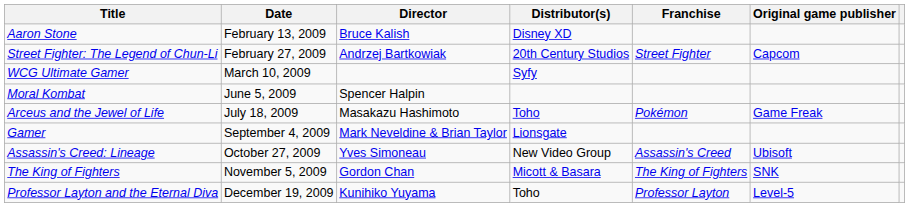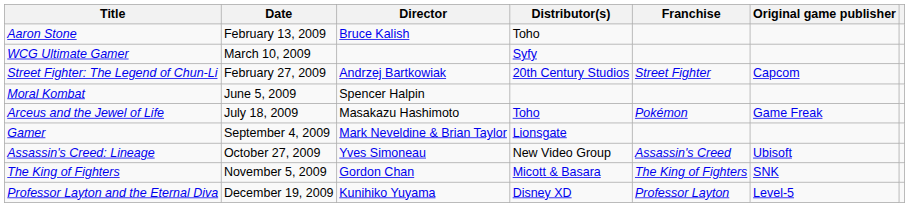Aaron Stone | Distributor(s): Disney XD -> Toho
rows swapped: Street Fighter: The Legend of Chun-Li <-> WCG Ultimate Gamer
Professor Layton and the Eternal Diva | Distributor(s): Toho -> Disney XD
